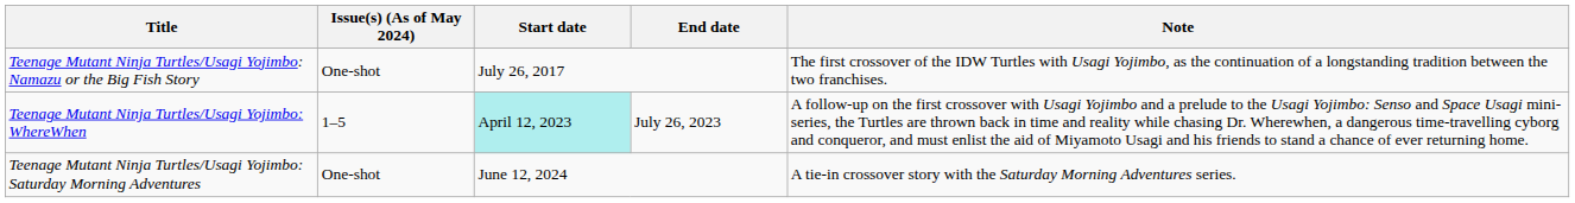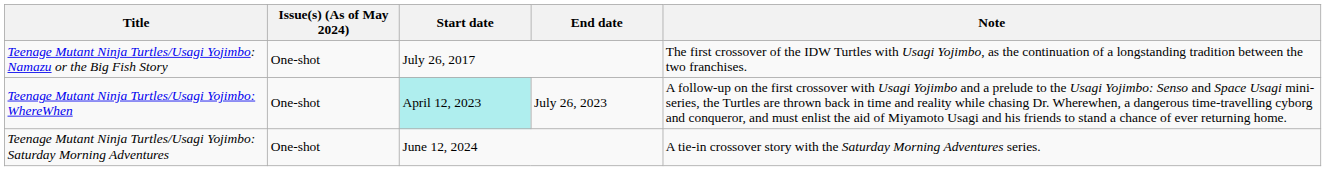Teenage Mutant Ninja Turtles/Usagi Yojimbo: WhereWhen | Issue(s) (As of May 2024): 1–5 -> One-shot
